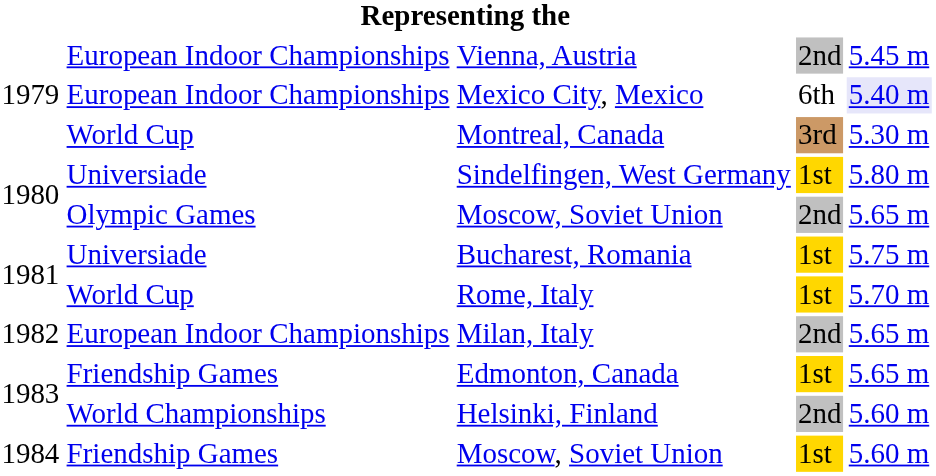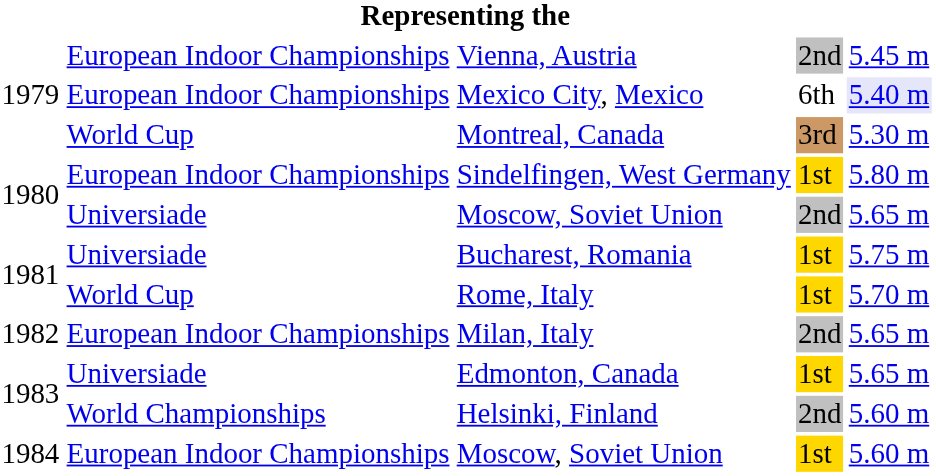Sindelfingen, West Germany | column 2: Universiade -> European Indoor Championships
1980 / Moscow, Soviet Union | column 2: Olympic Games -> Universiade
Edmonton, Canada | column 2: Friendship Games -> Universiade
1984 / Moscow, Soviet Union | column 2: Friendship Games -> European Indoor Championships
